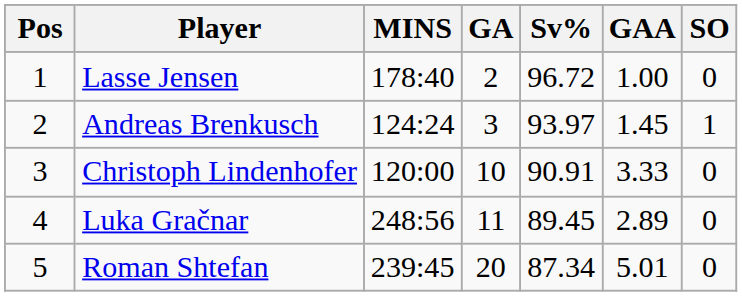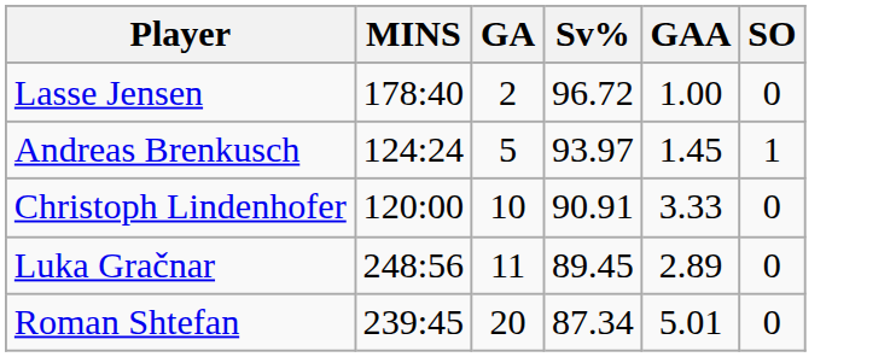- column: Pos | 1 | 2 | 3 | 4 | 5
Andreas Brenkusch | GA: 3 -> 5
